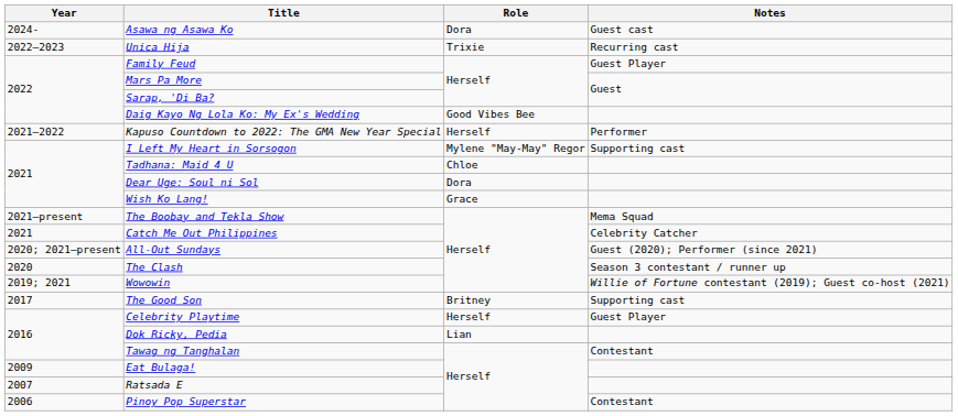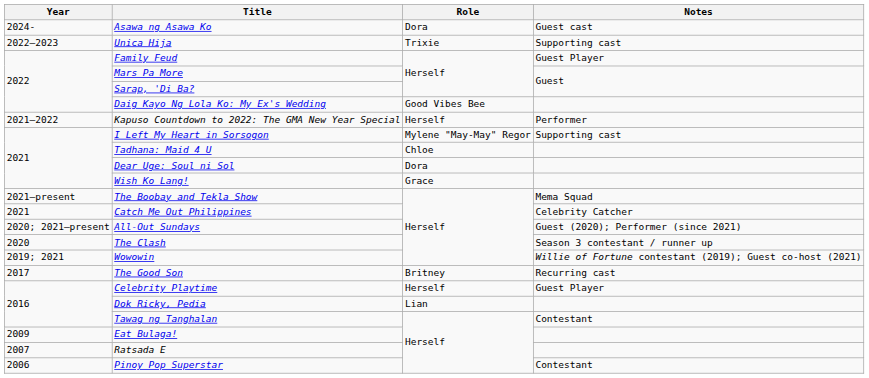Unica Hija | Notes: Recurring cast -> Supporting cast
The Good Son | Notes: Supporting cast -> Recurring cast
